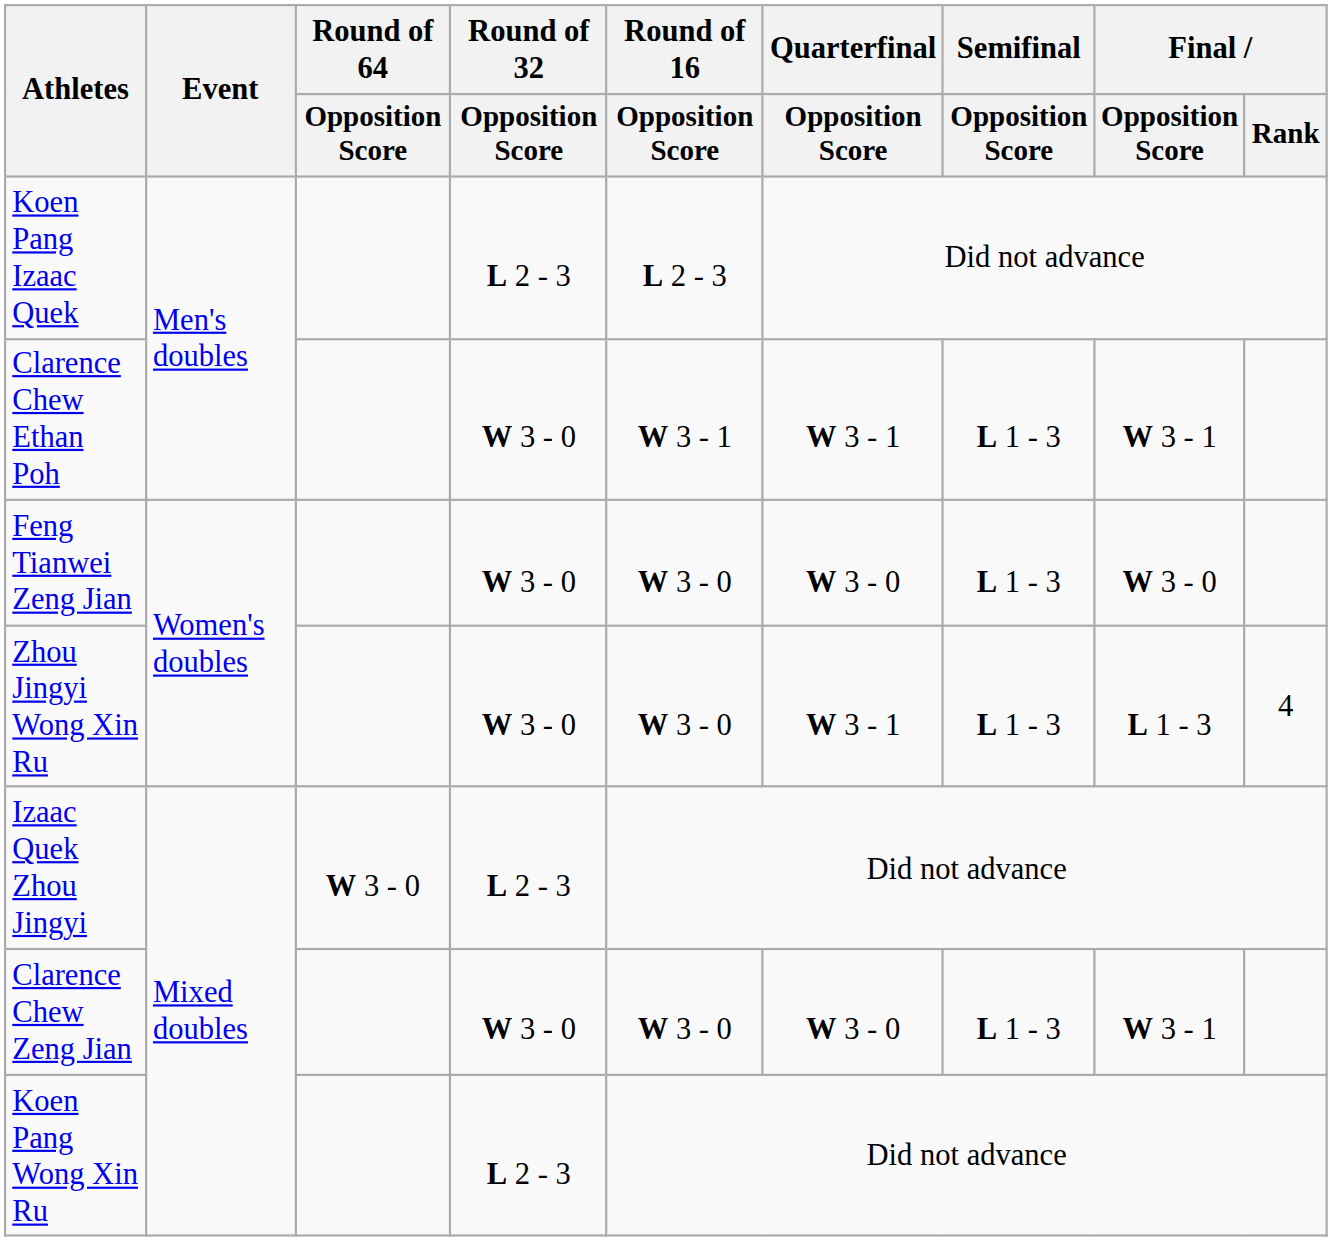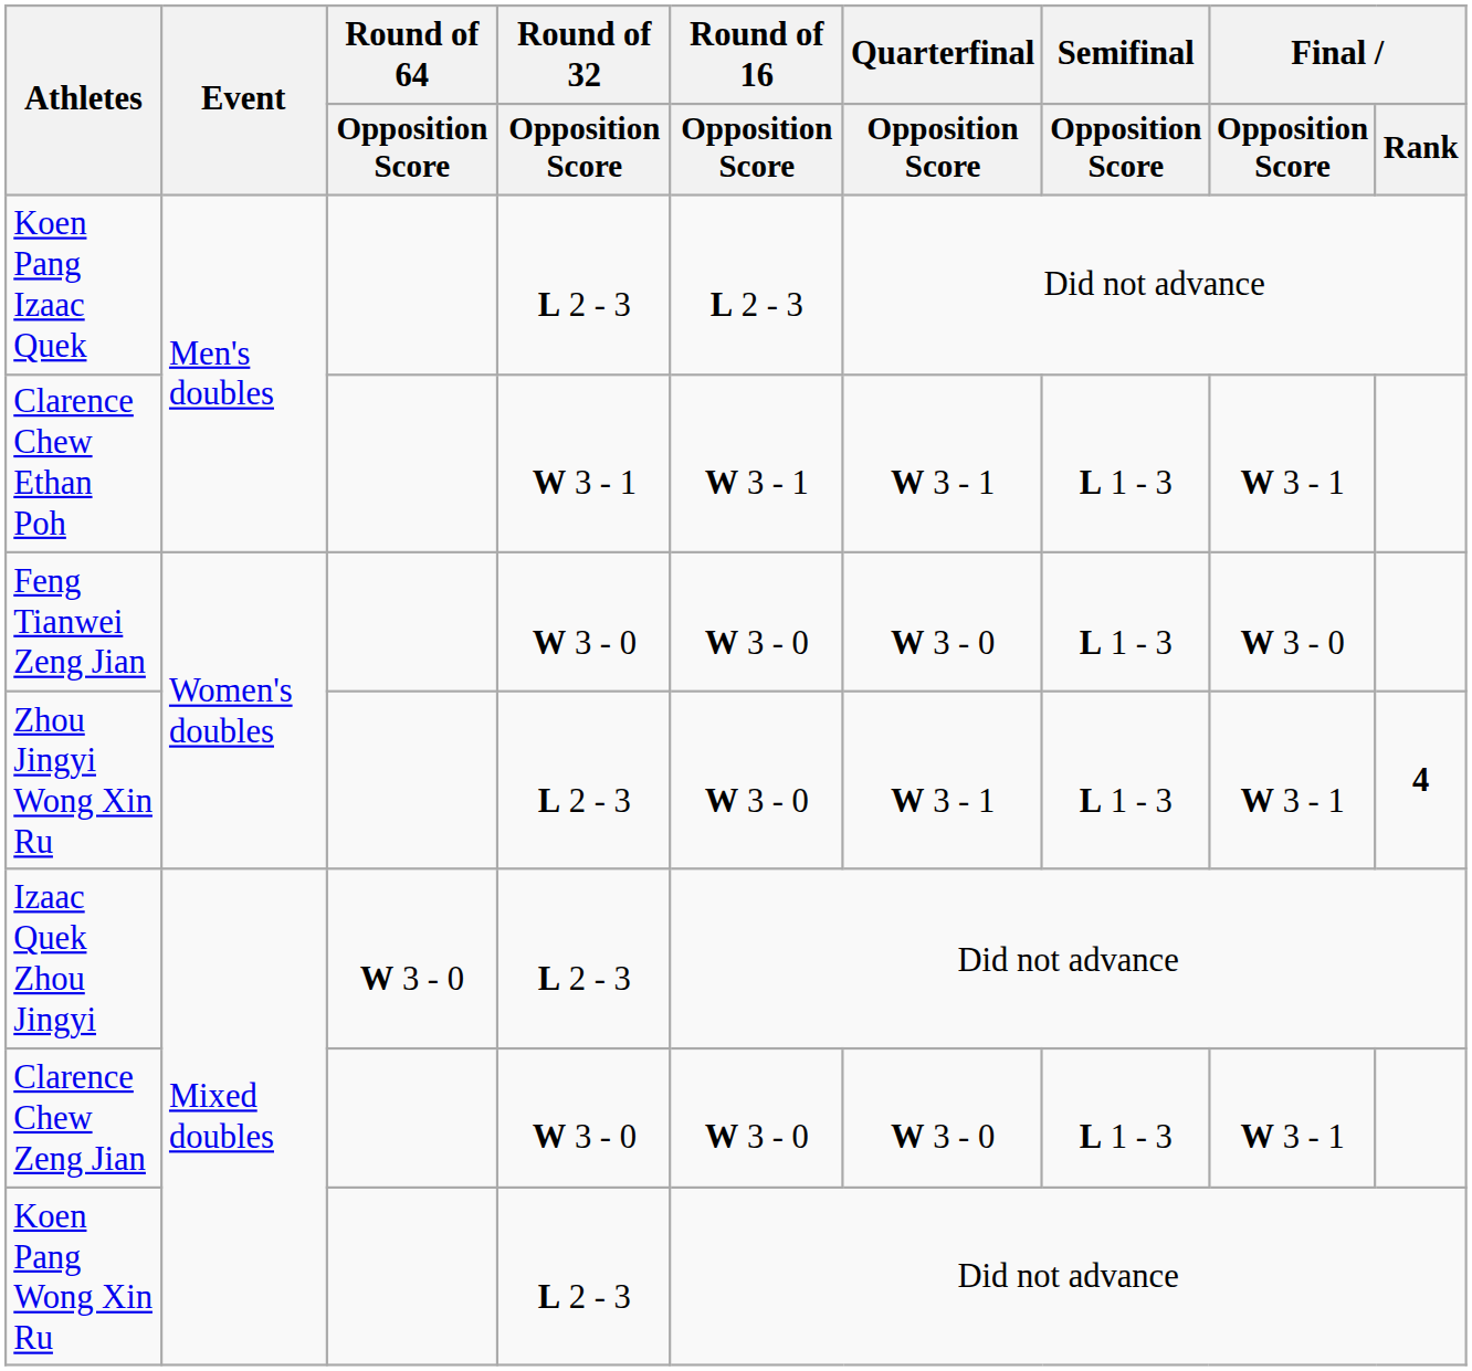Clarence Chew Ethan Poh | Round of 32 / Opposition Score: W 3 - 0 -> W 3 - 1
Zhou Jingyi Wong Xin Ru | Round of 32 / Opposition Score: W 3 - 0 -> L 2 - 3
Zhou Jingyi Wong Xin Ru | Final / Opposition Score: L 1 - 3 -> W 3 - 1
Zhou Jingyi Wong Xin Ru | Final / Rank: normal -> bold
